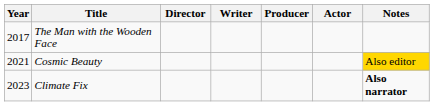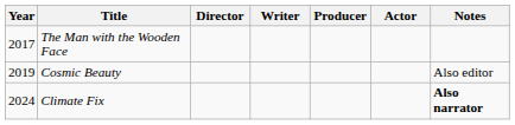Cosmic Beauty | Year: 2021 -> 2019
Cosmic Beauty | Notes: gold background -> no background
Climate Fix | Year: 2023 -> 2024
